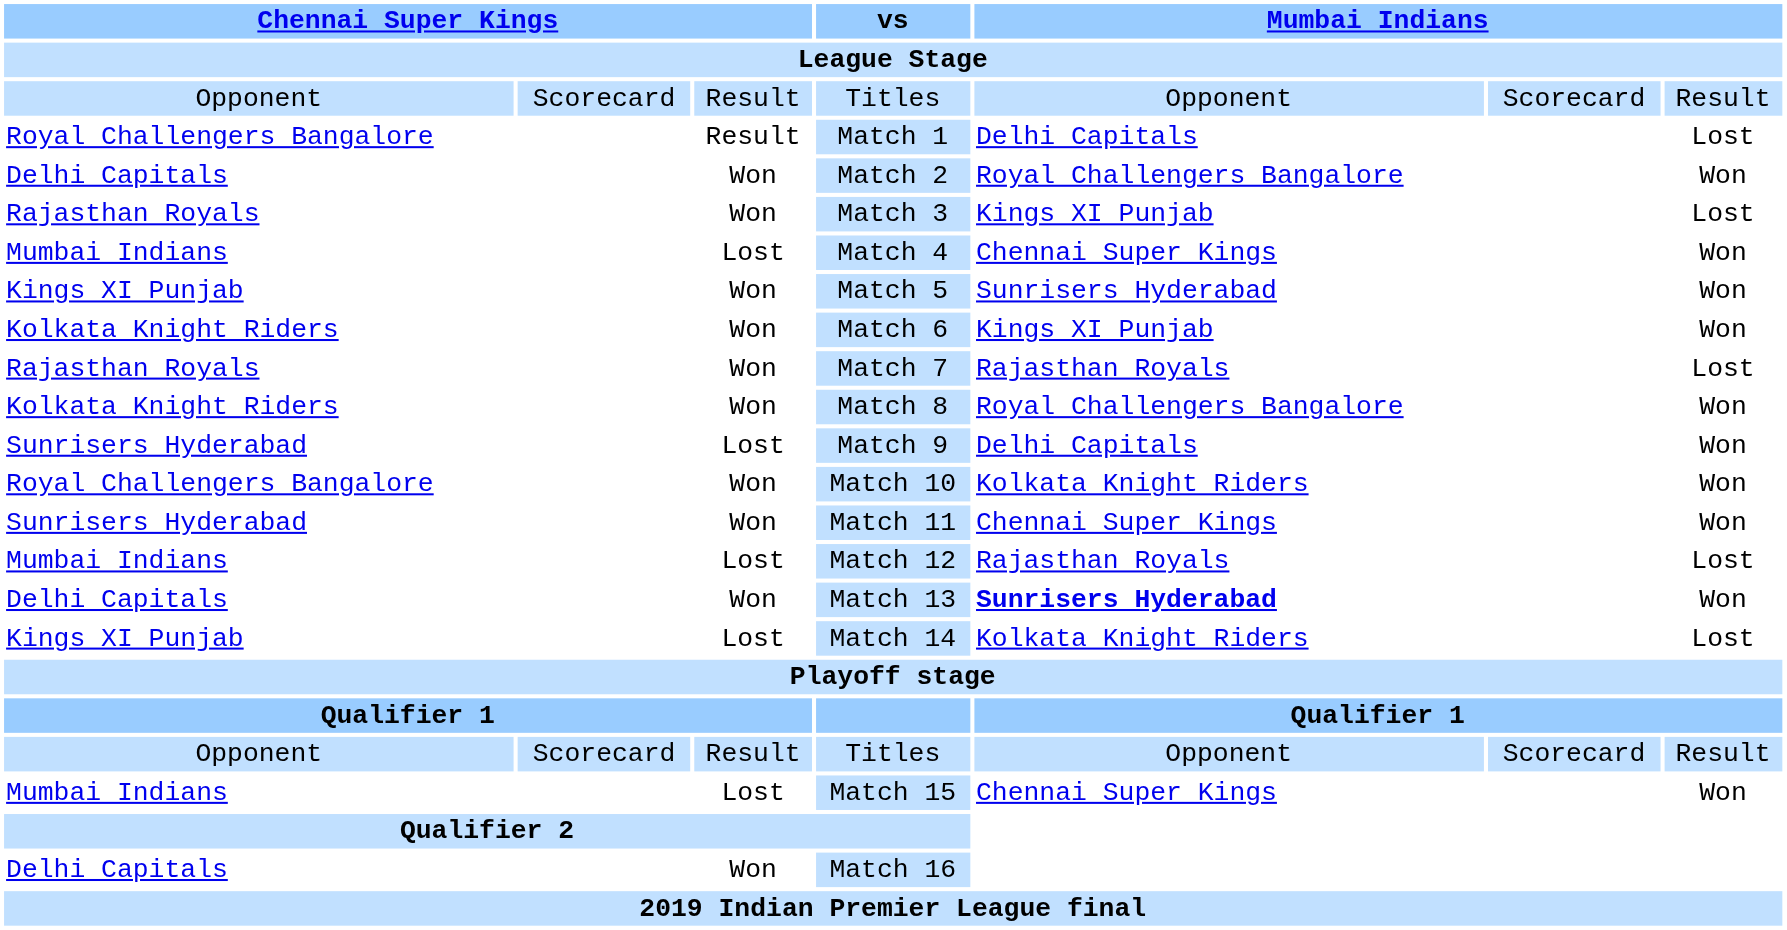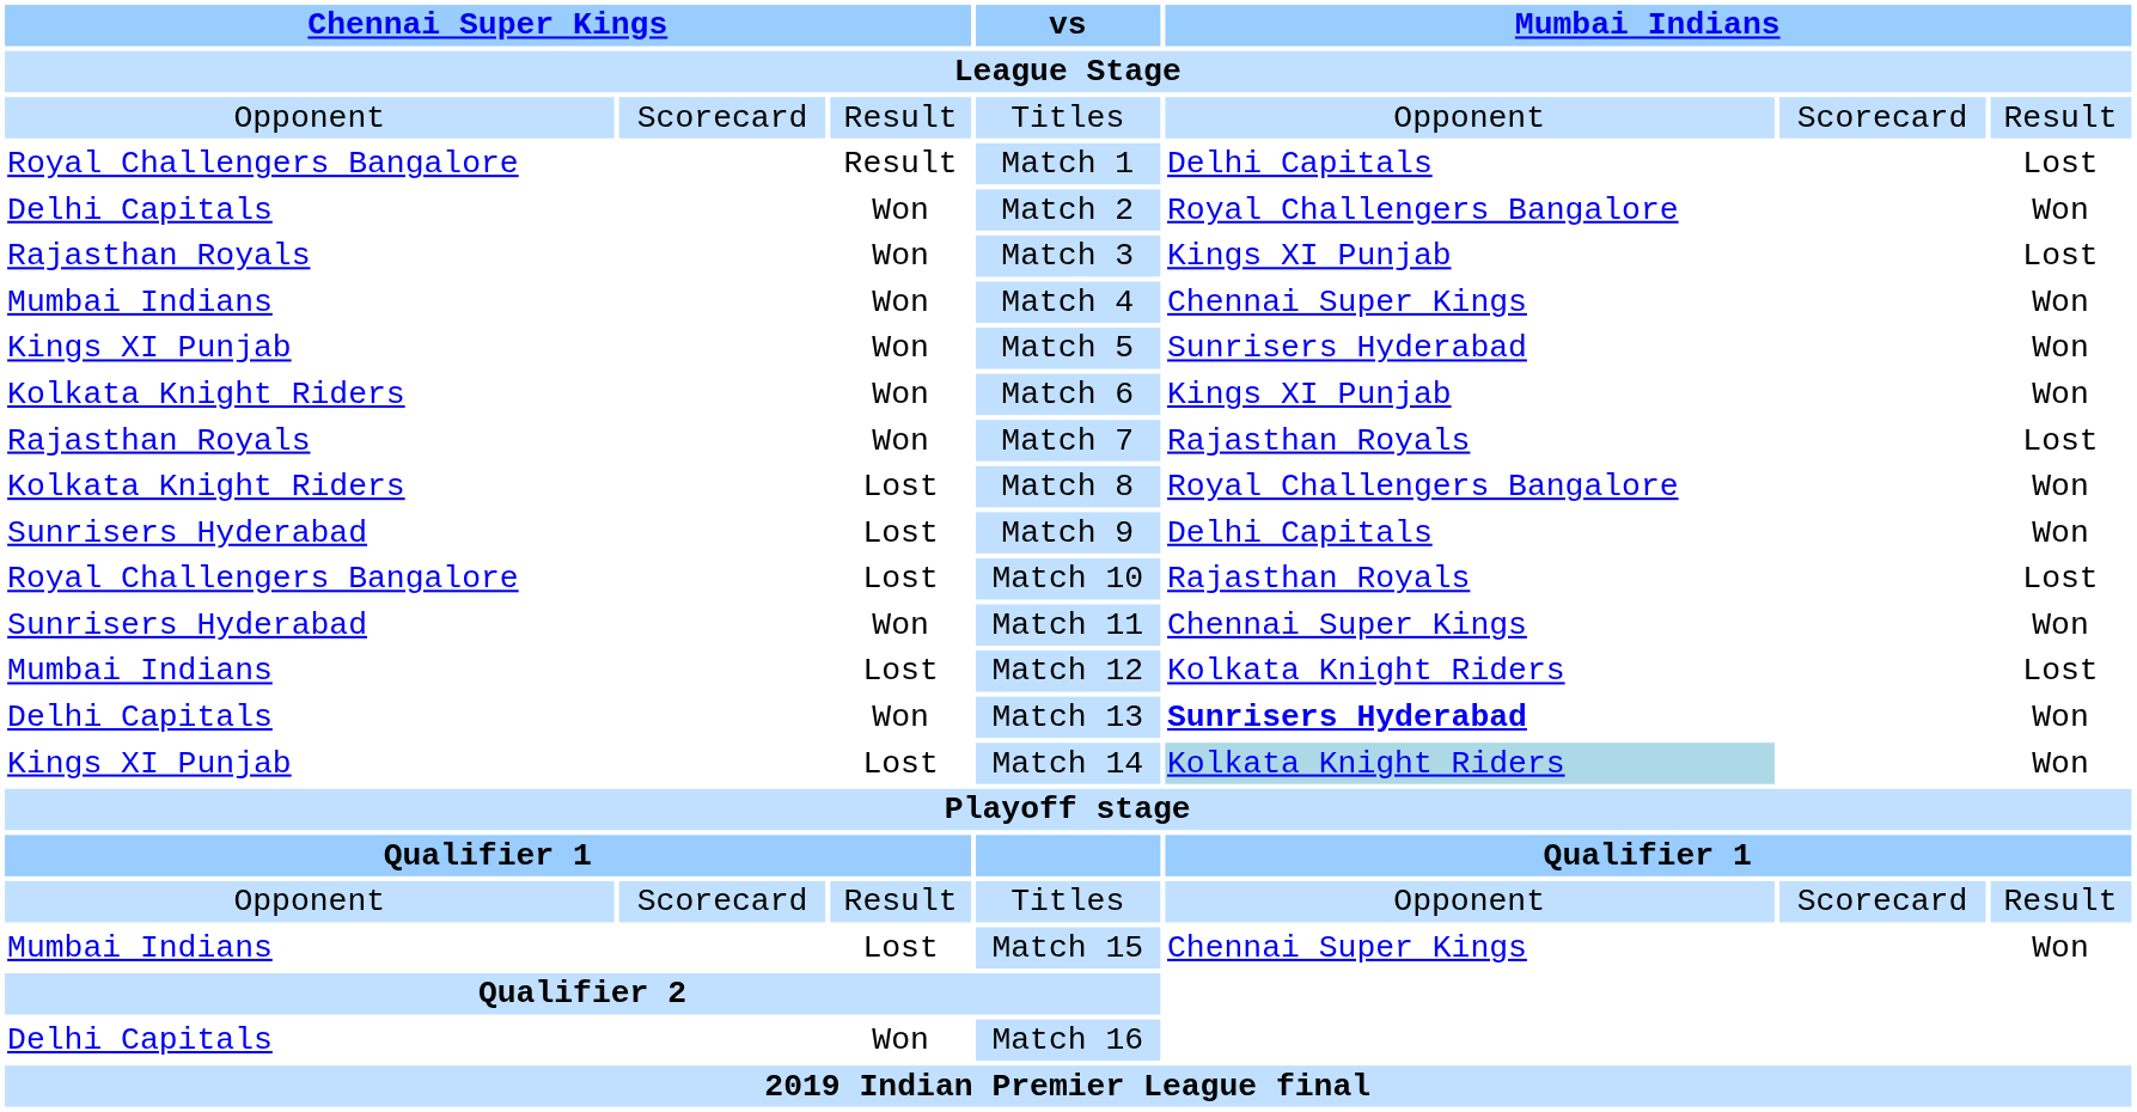Match 4 | column 3: Lost -> Won
Match 8 | column 3: Won -> Lost
Match 10 | column 3: Won -> Lost
Match 10 | column 5: Kolkata Knight Riders -> Rajasthan Royals
Match 10 | column 7: Won -> Lost
Match 12 | column 5: Rajasthan Royals -> Kolkata Knight Riders
Match 14 | column 5: no background -> lightblue background
Match 14 | column 7: Lost -> Won
